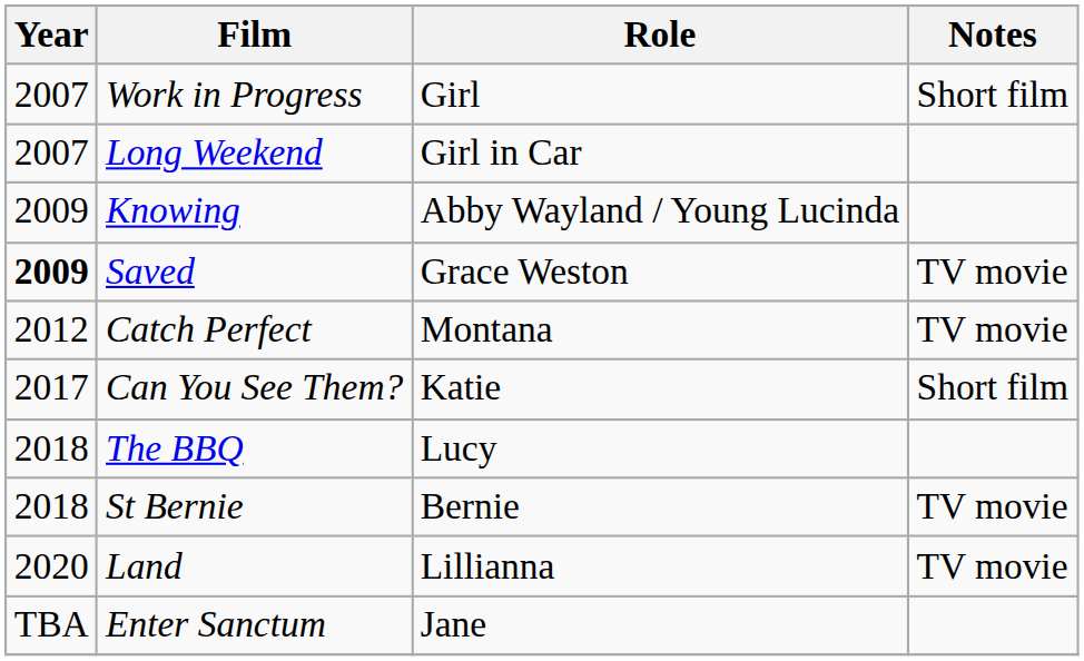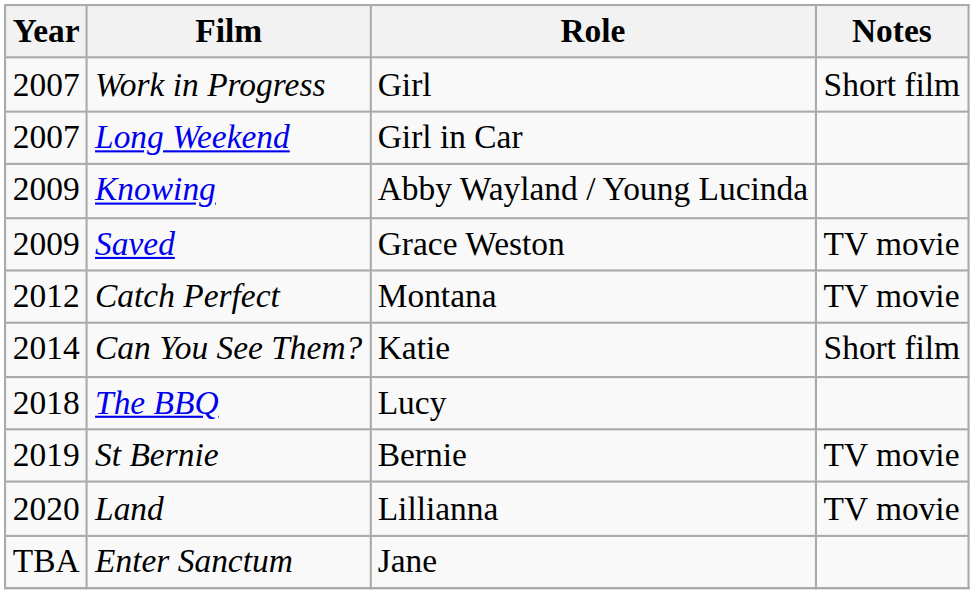Saved | Year: bold -> normal
Can You See Them? | Year: 2017 -> 2014
St Bernie | Year: 2018 -> 2019
